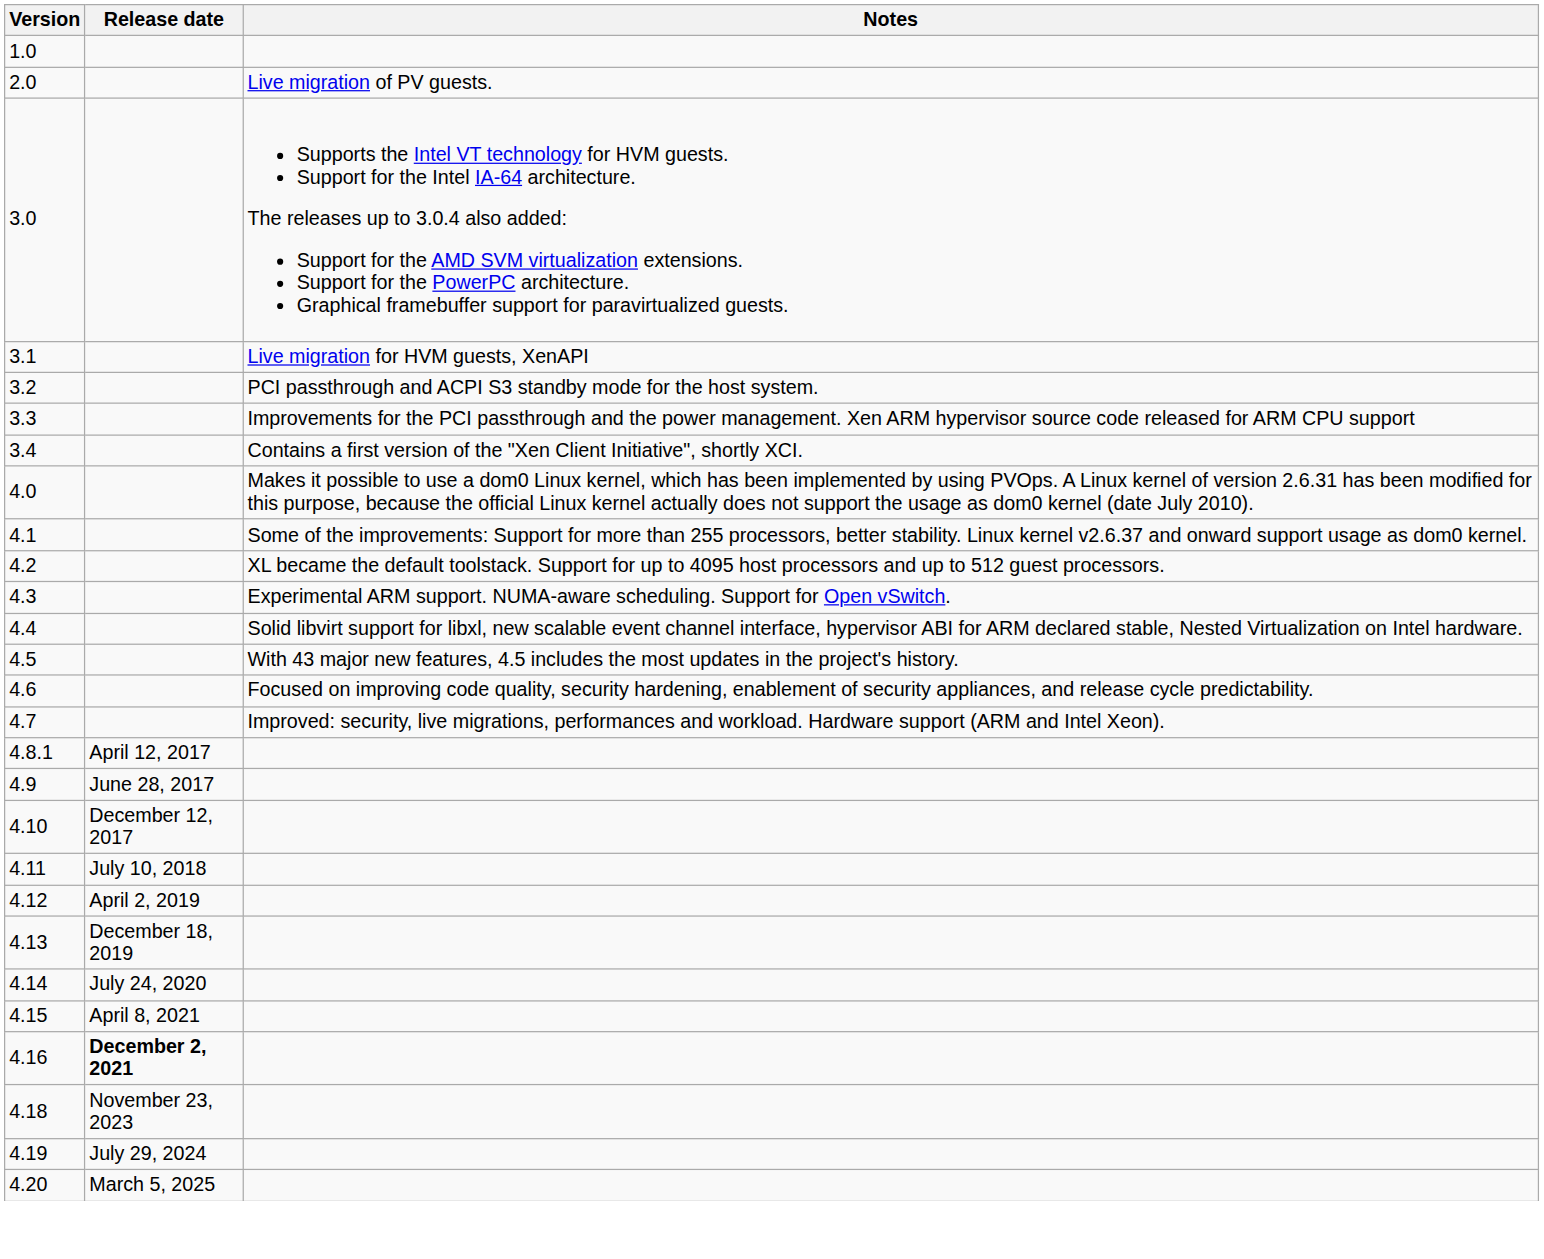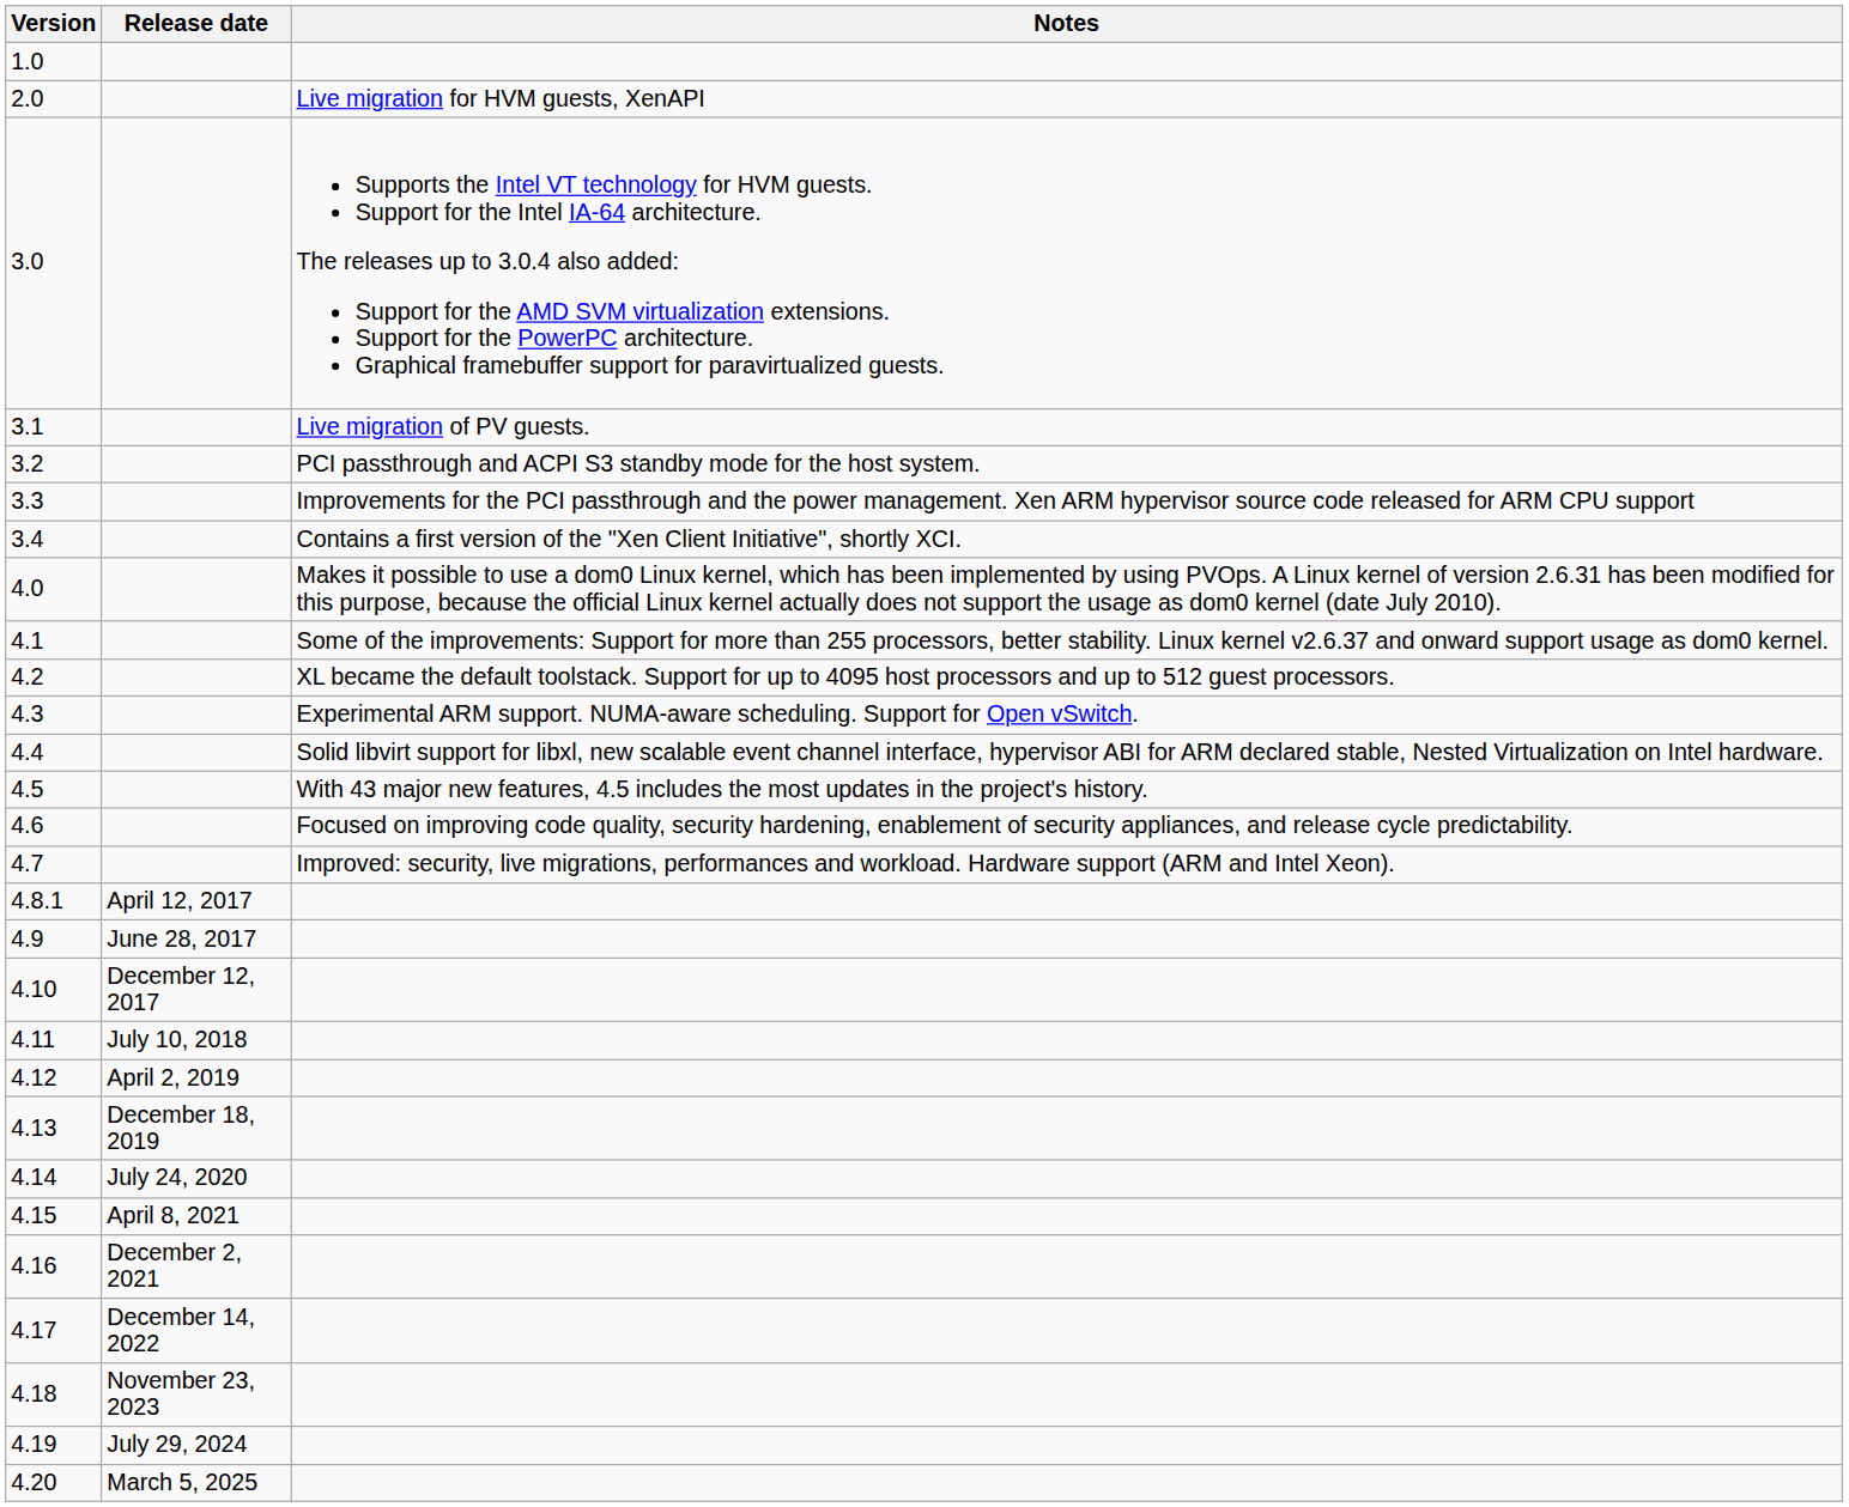2.0 | Notes: Live migration of PV guests. -> Live migration for HVM guests, XenAPI
3.1 | Notes: Live migration for HVM guests, XenAPI -> Live migration of PV guests.
4.16 | Release date: bold -> normal
+ row: 4.17 | December 14, 2022
